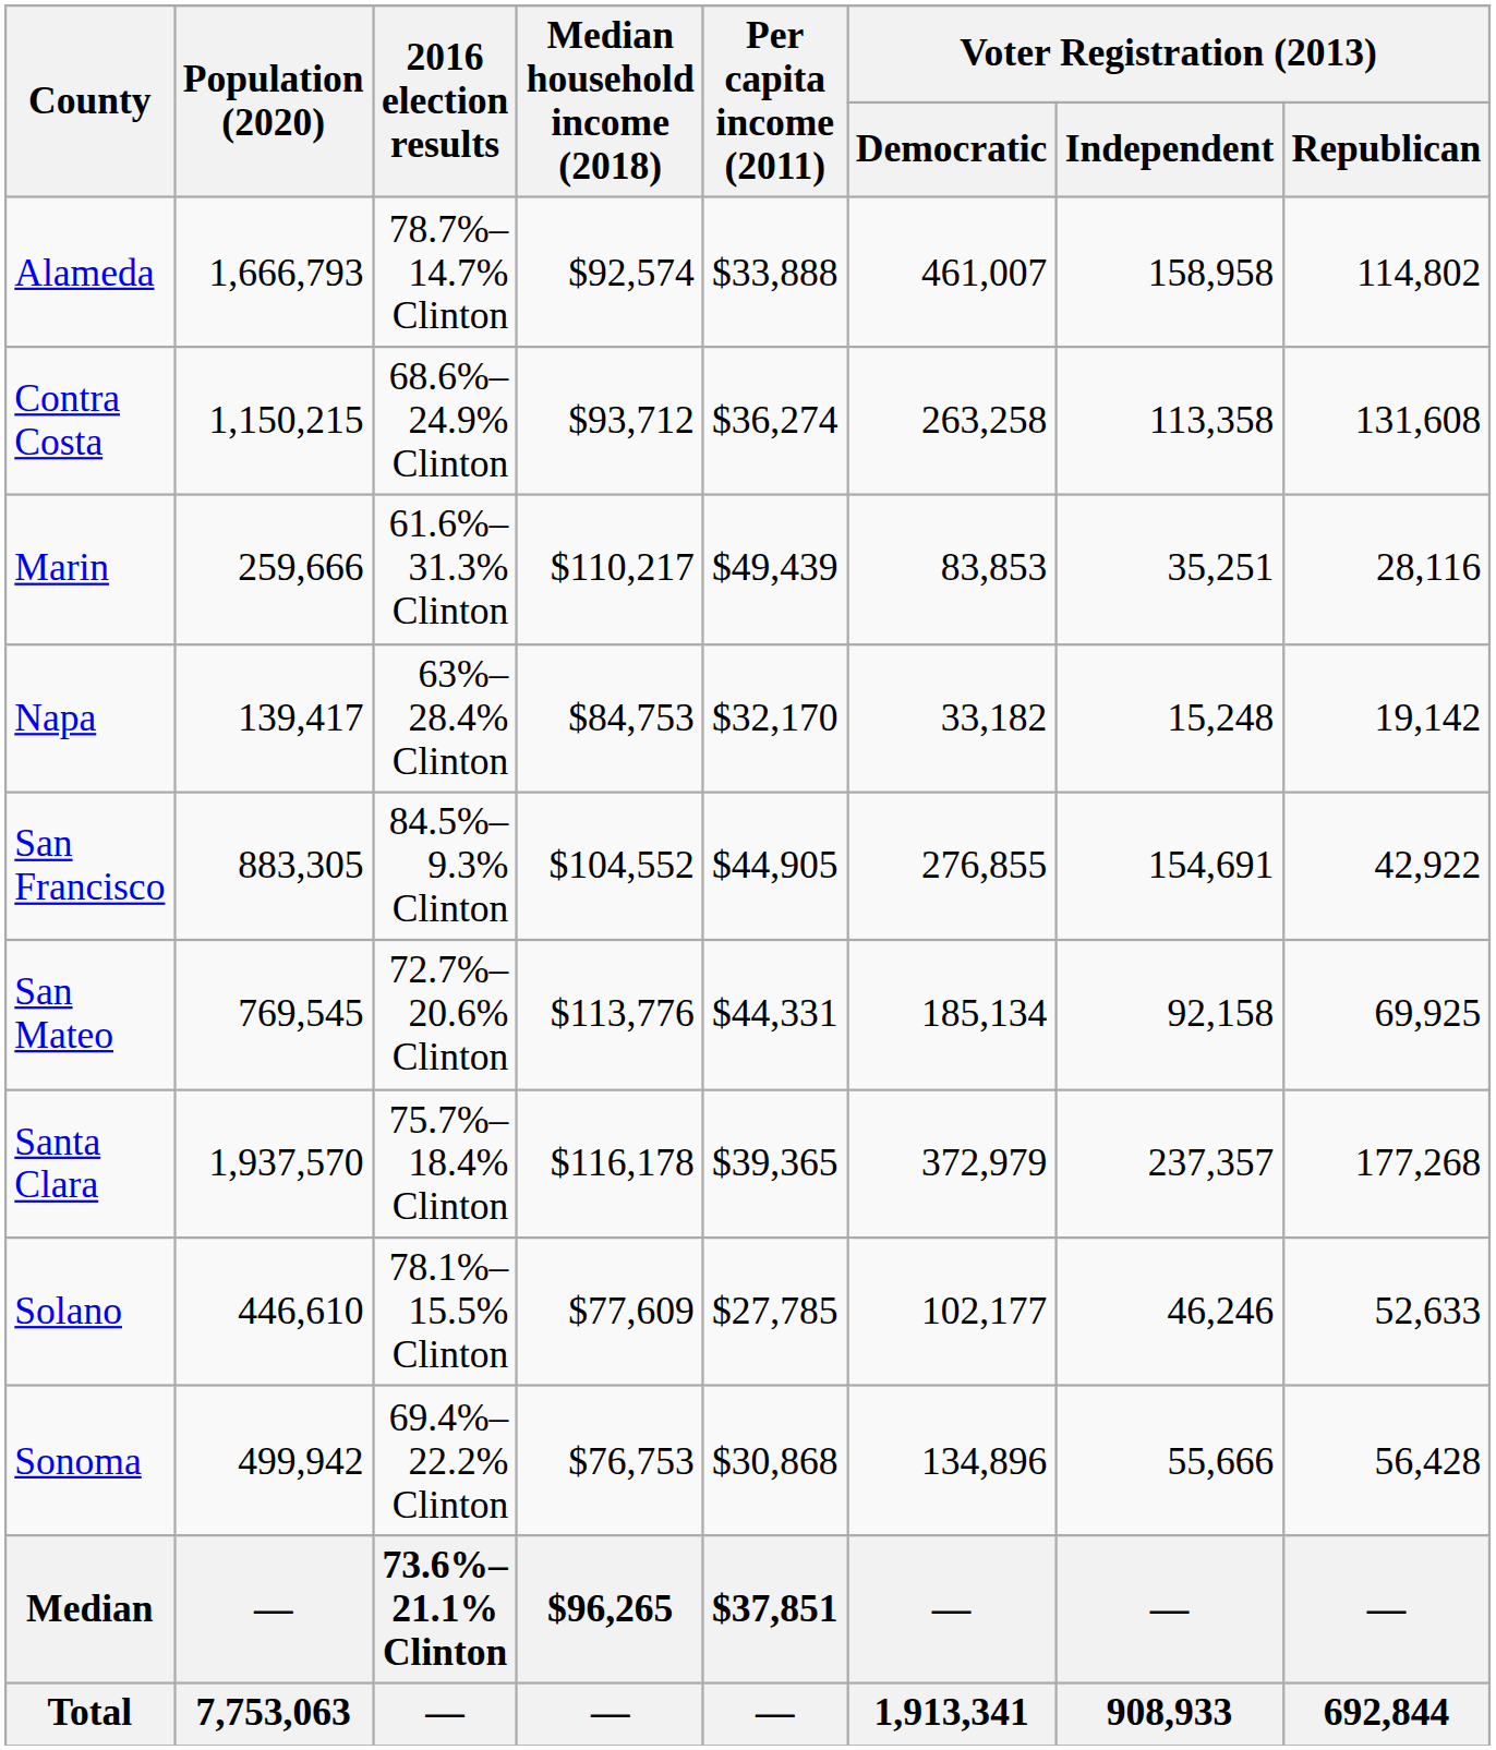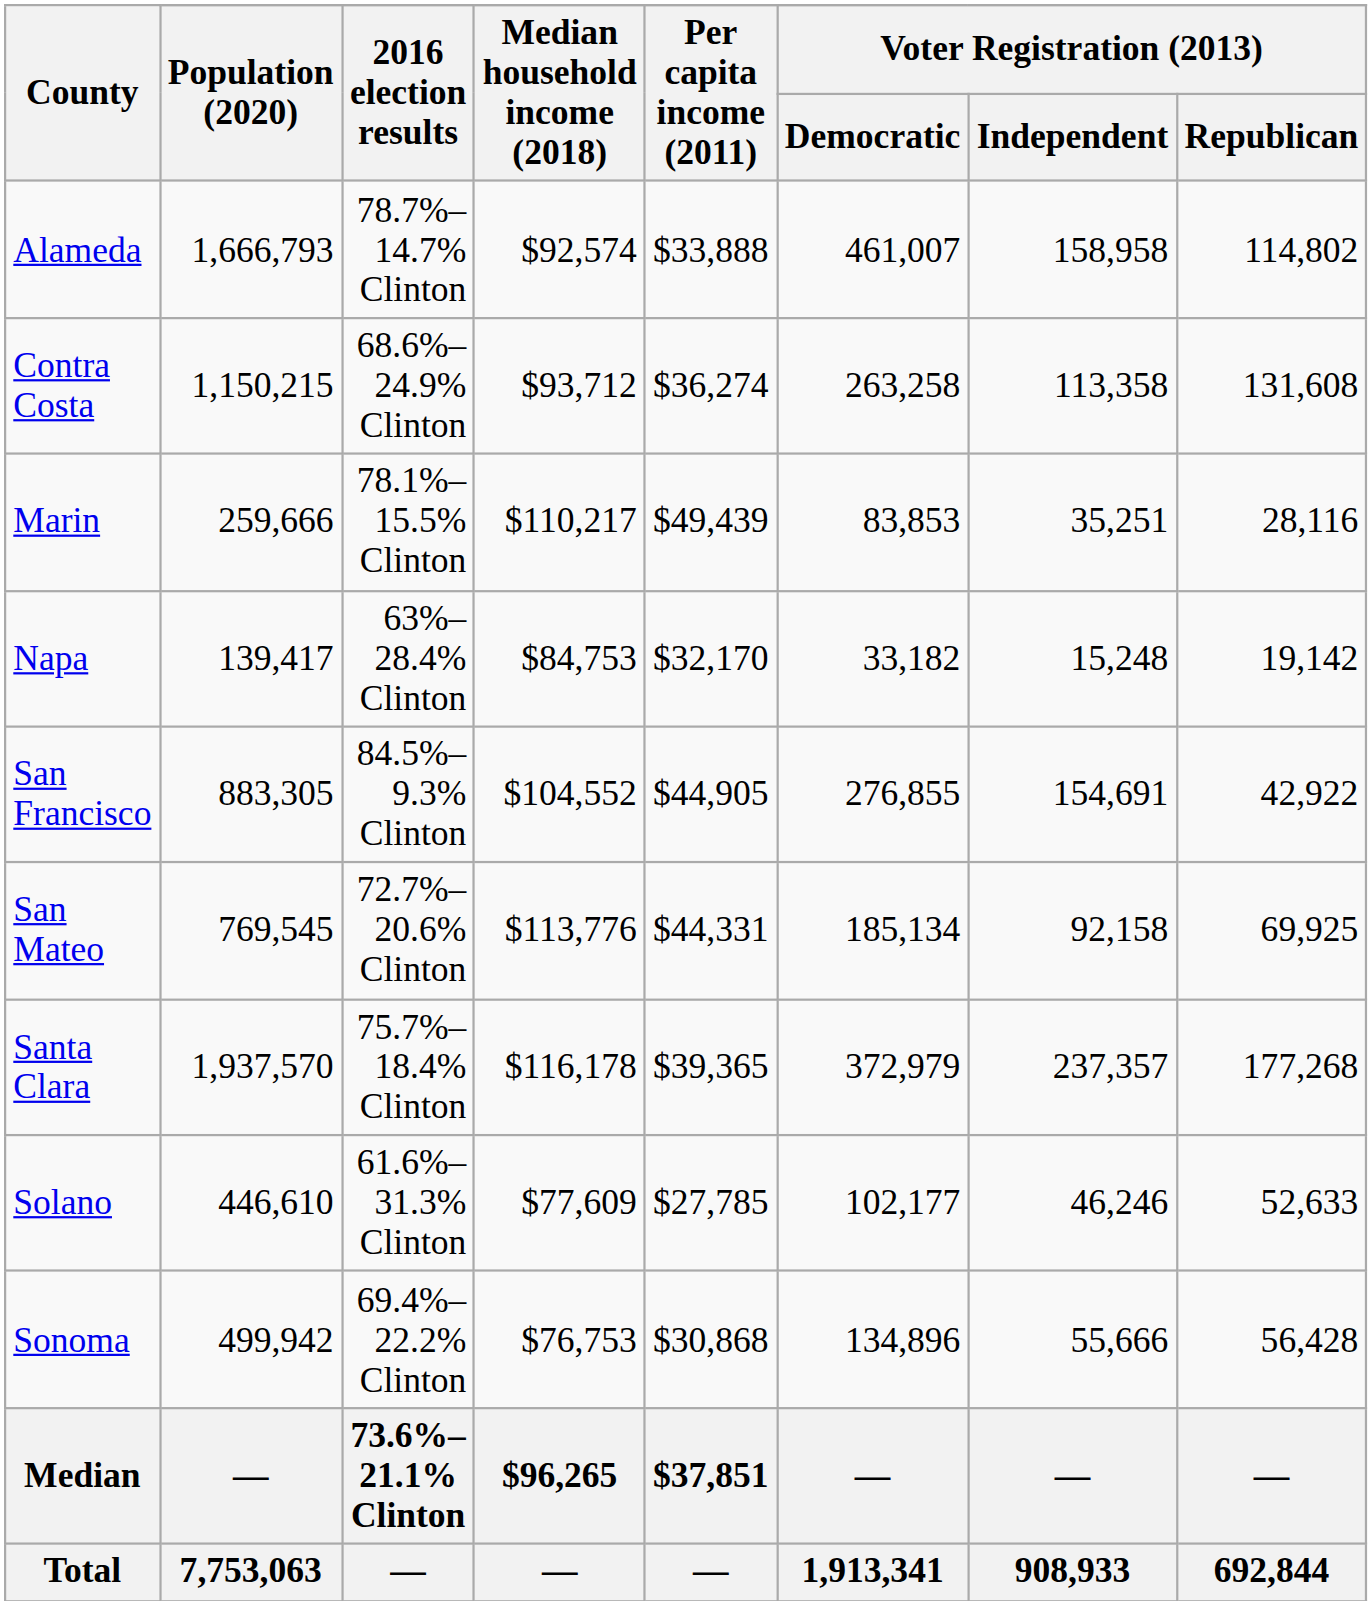Marin | 2016 election results: 61.6%– 31.3% Clinton -> 78.1%–15.5% Clinton
Solano | 2016 election results: 78.1%–15.5% Clinton -> 61.6%– 31.3% Clinton
